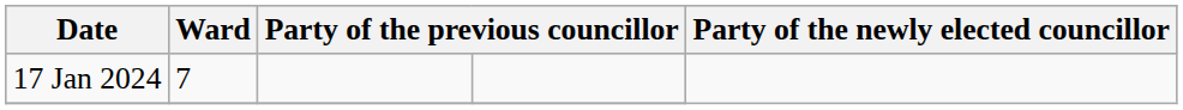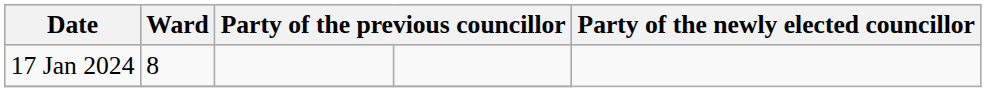17 Jan 2024 | Ward: 7 -> 8
